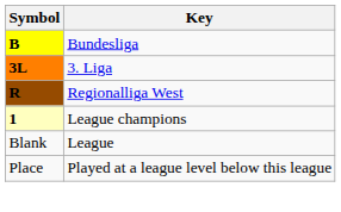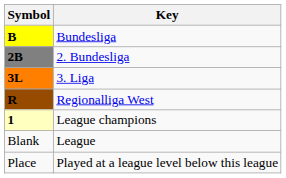+ row: 2B | 2. Bundesliga
